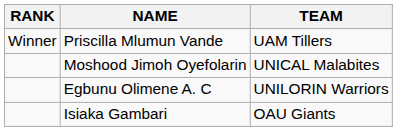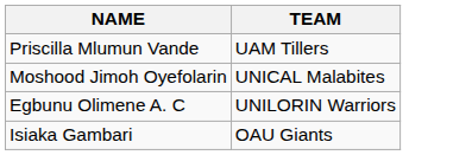- column: RANK | Winner
